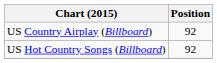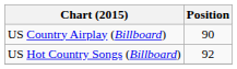US Country Airplay (Billboard) | Position: 92 -> 90
